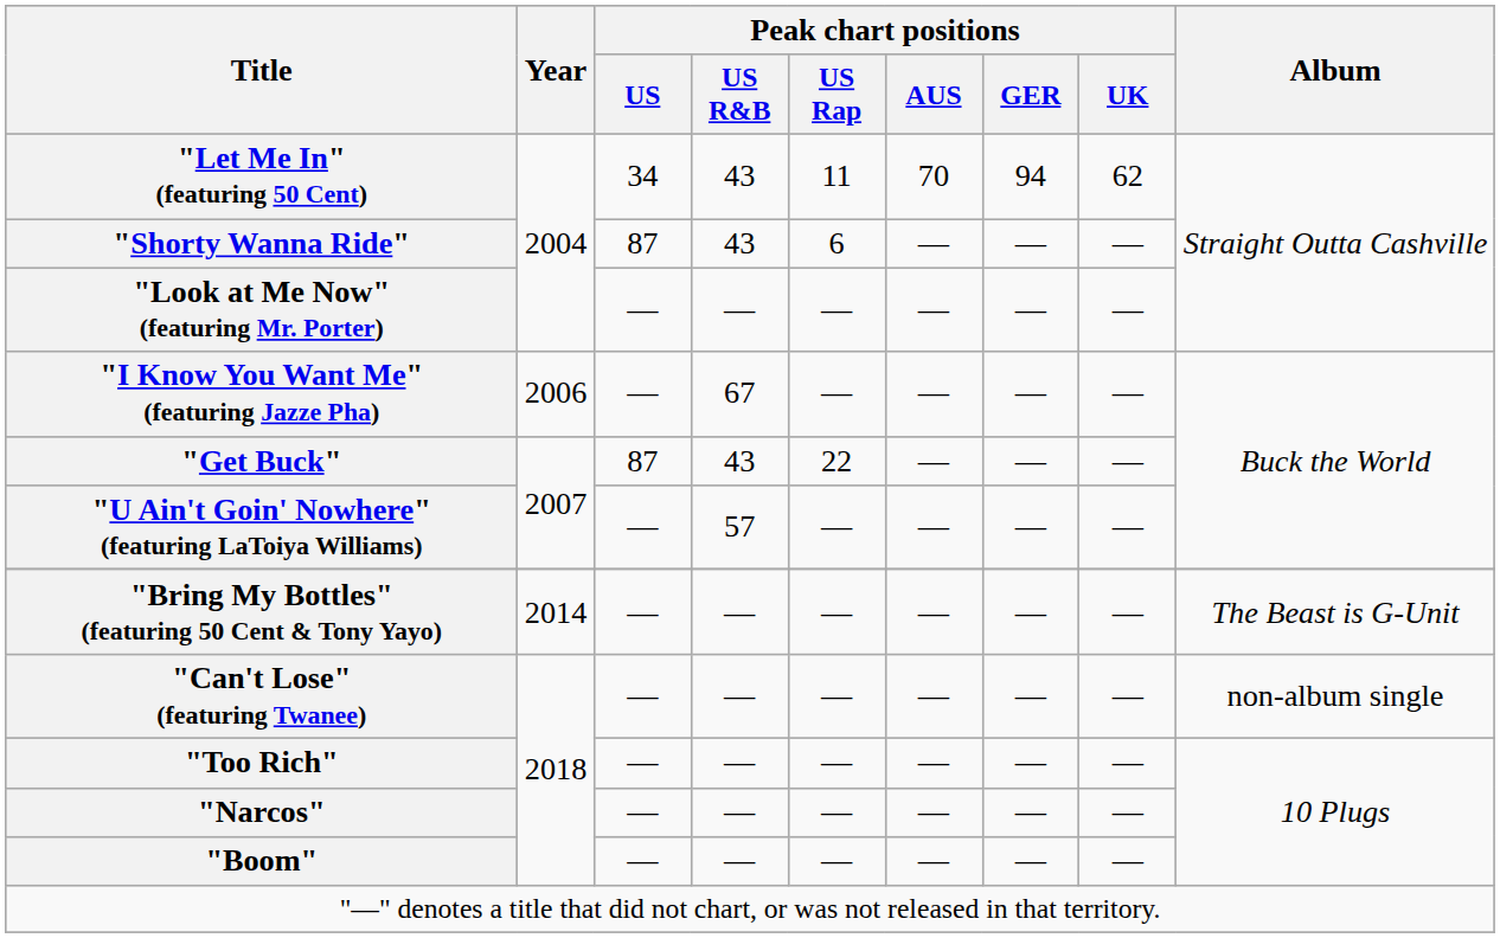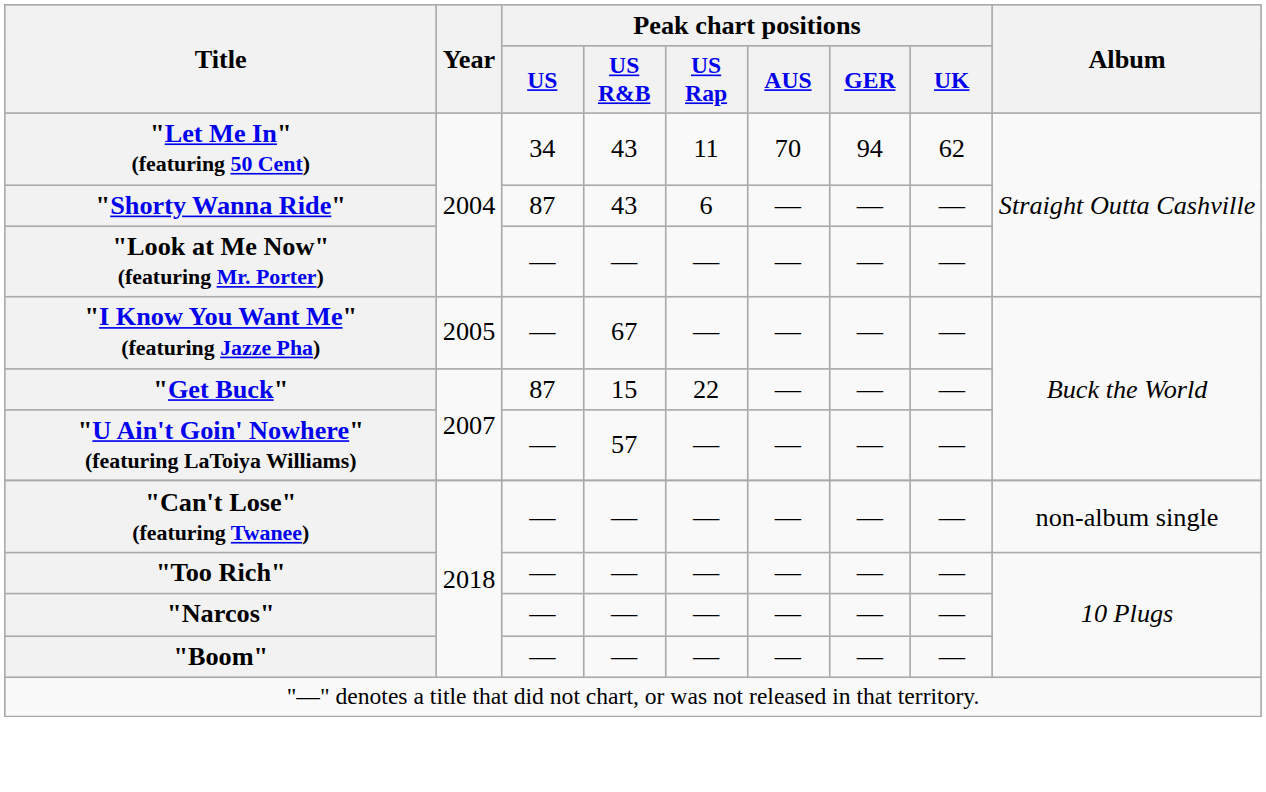"I Know You Want Me" (featuring Jazze Pha) | Year: 2006 -> 2005
"Get Buck" | Peak chart positions / US R&B: 43 -> 15
- row: "Bring My Bottles" (featuring 50 Cent & Tony Yayo) | 2014 | — | — | — | — | — | — | The Beast is G-Unit
